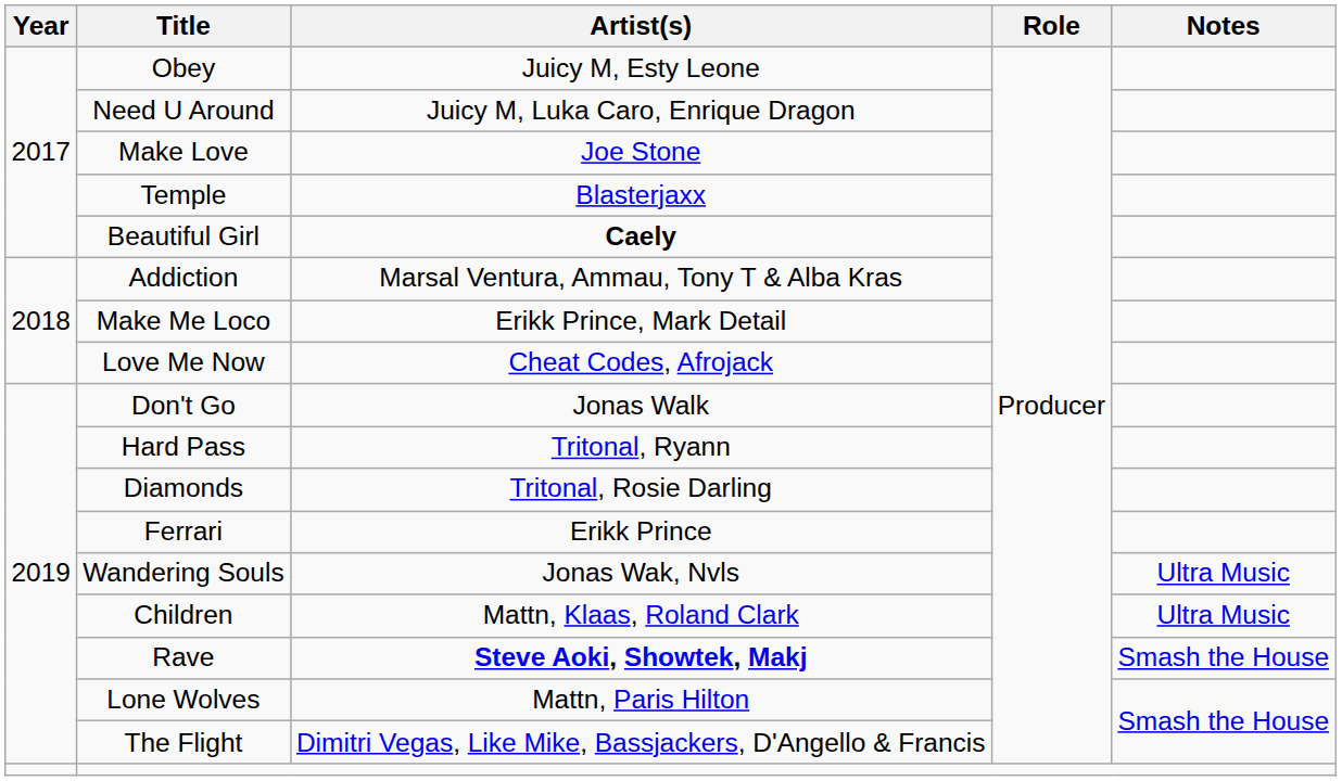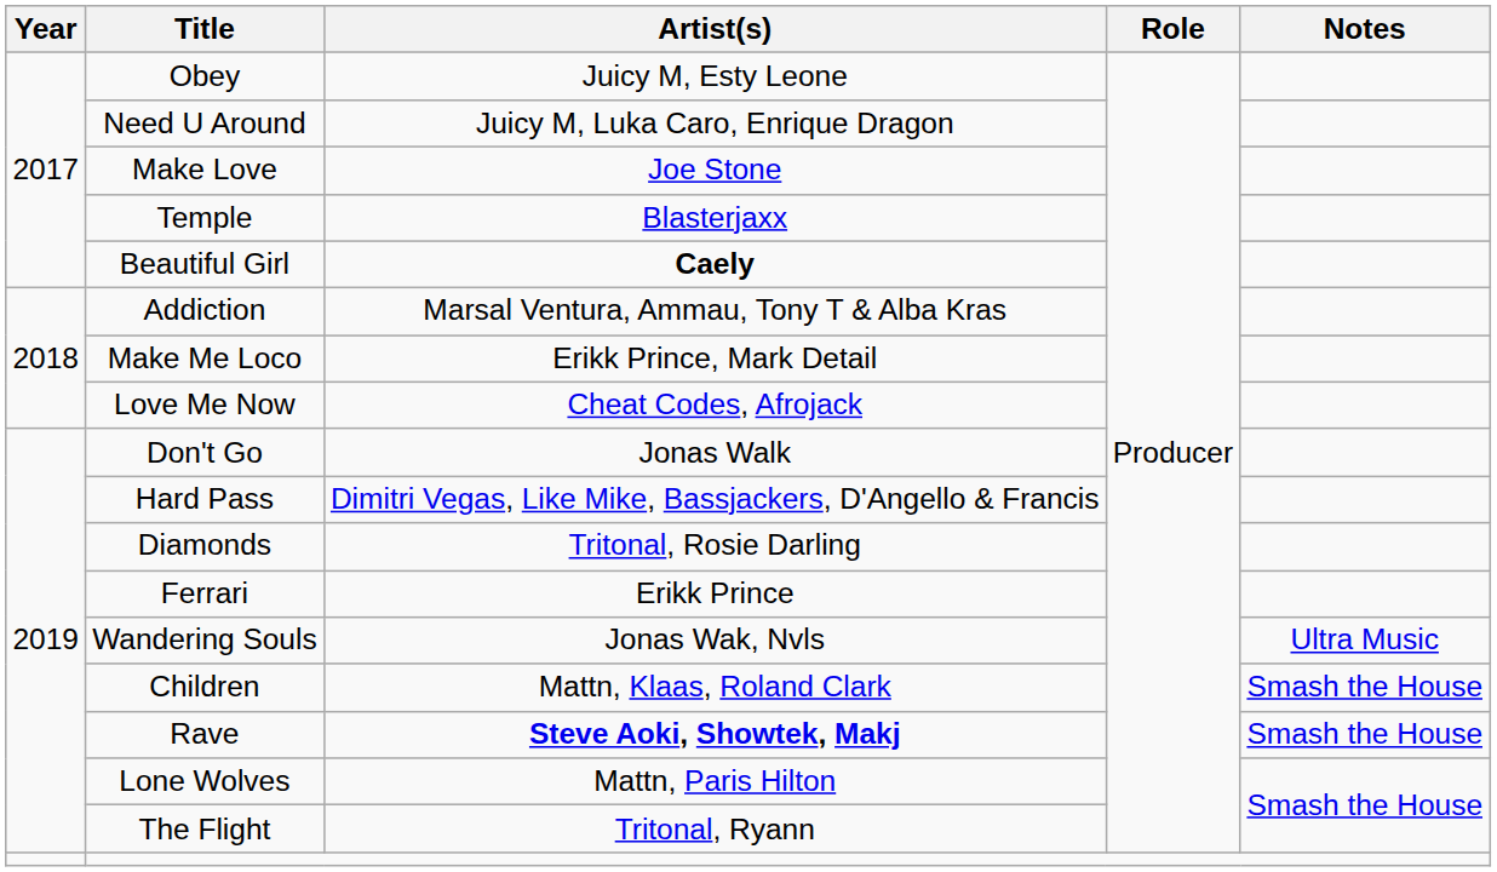Hard Pass | Artist(s): Tritonal, Ryann -> Dimitri Vegas, Like Mike, Bassjackers, D'Angello & Francis
Children | Notes: Ultra Music -> Smash the House
The Flight | Artist(s): Dimitri Vegas, Like Mike, Bassjackers, D'Angello & Francis -> Tritonal, Ryann
